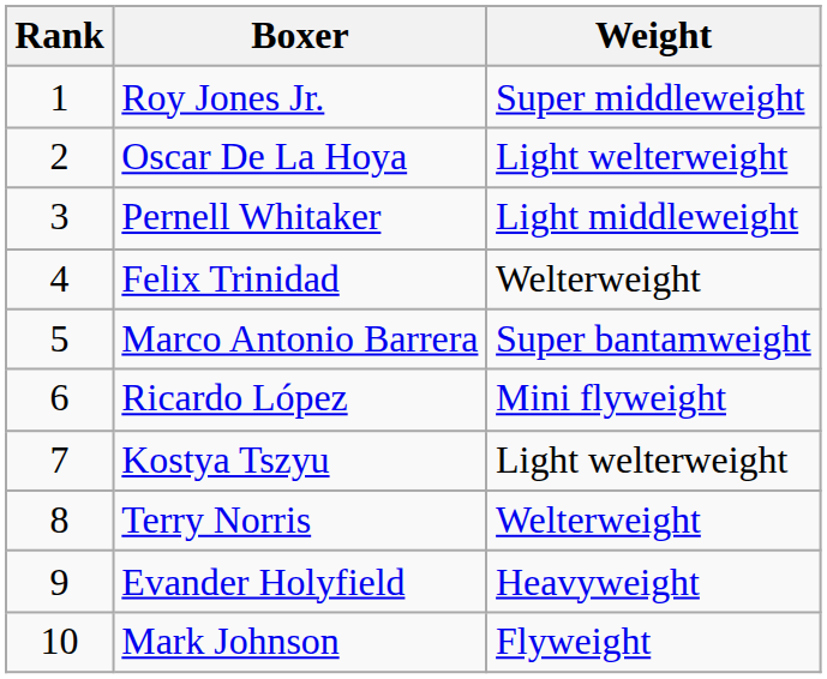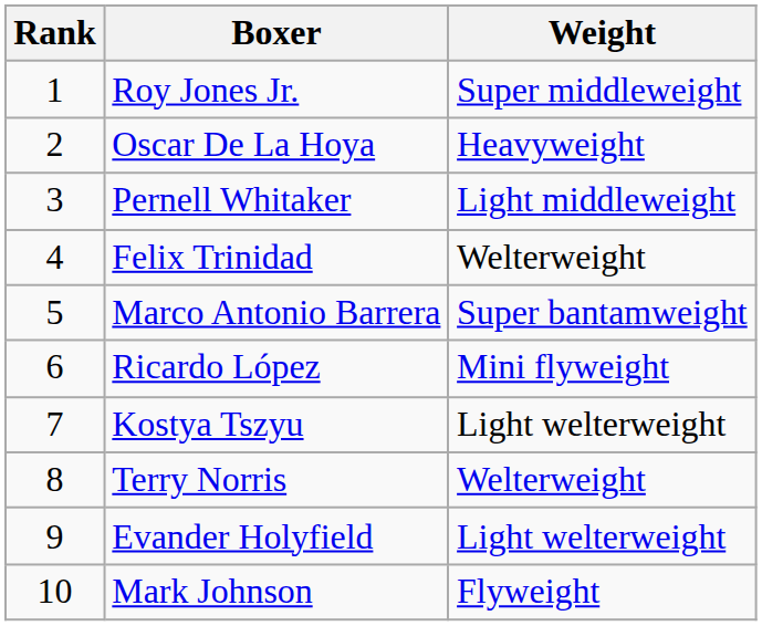Oscar De La Hoya | Weight: Light welterweight -> Heavyweight
Evander Holyfield | Weight: Heavyweight -> Light welterweight
